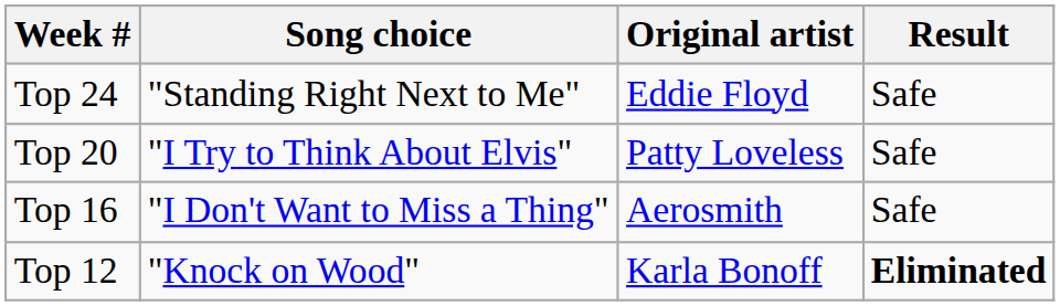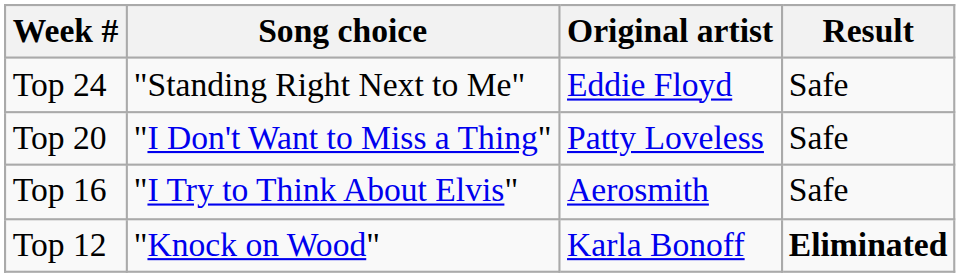Top 20 | Song choice: "I Try to Think About Elvis" -> "I Don't Want to Miss a Thing"
Top 16 | Song choice: "I Don't Want to Miss a Thing" -> "I Try to Think About Elvis"
